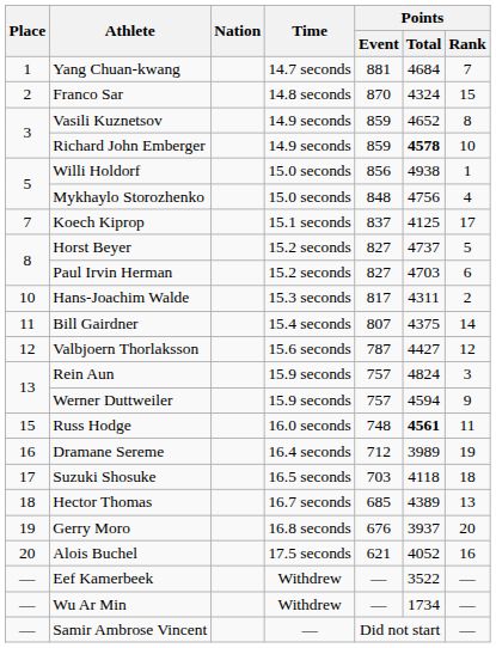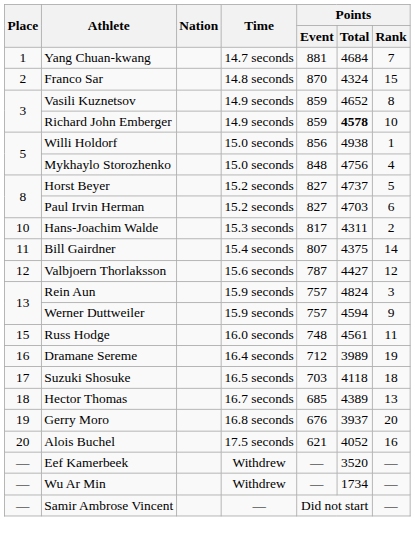- row: 7 | Koech Kiprop | 15.1 seconds | 837 | 4125 | 17
Russ Hodge | Points / Total: bold -> normal
Eef Kamerbeek | Points / Total: 3522 -> 3520
